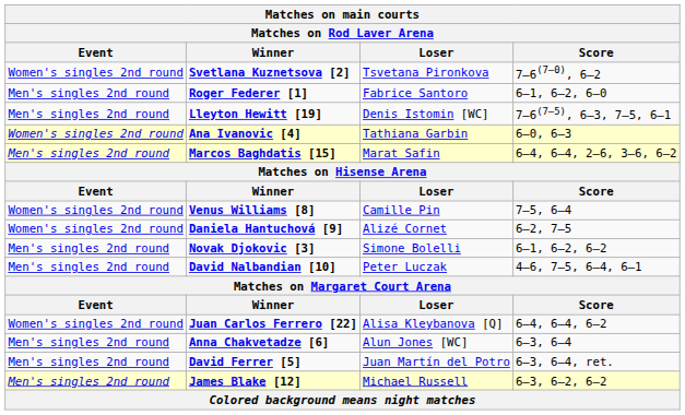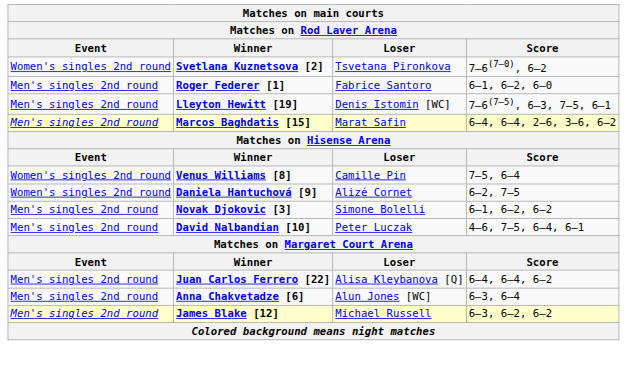- row: Women's singles 2nd round | Ana Ivanovic [4] | Tathiana Garbin | 6–0, 6–3
Juan Carlos Ferrero [22] | Event: Women's singles 2nd round -> Men's singles 2nd round
- row: Men's singles 2nd round | David Ferrer [5] | Juan Martín del Potro | 6–3, 6–4, ret.
